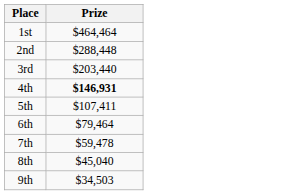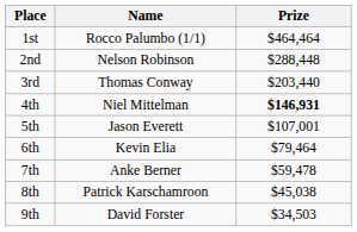+ column: Name | Rocco Palumbo (1/1) | Nelson Robinson | Thomas Conway | Niel Mittelman | Jason Everett | Kevin Elia | Anke Berner | Patrick Karschamroon | David Forster
5th | Prize: $107,411 -> $107,001
8th | Prize: $45,040 -> $45,038
